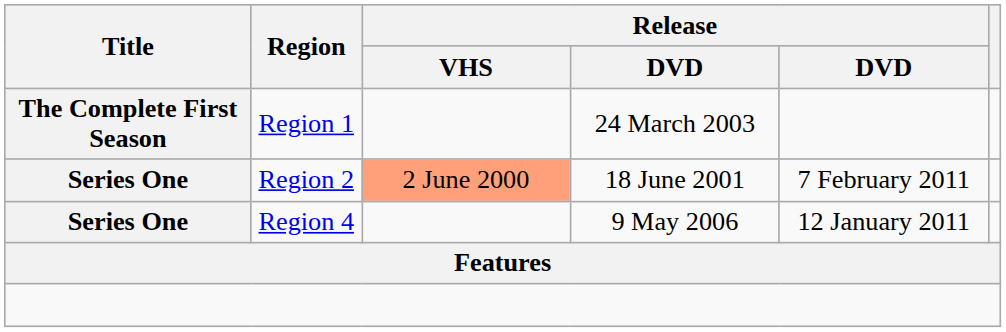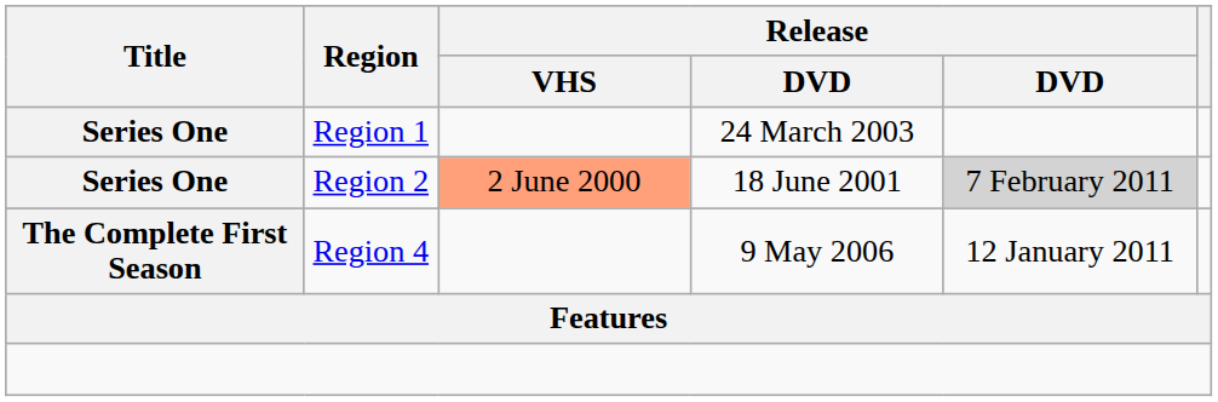Region 1 | Title: The Complete First Season -> Series One
Region 2 | column 5: no background -> lightgrey background
Region 4 | Title: Series One -> The Complete First Season
